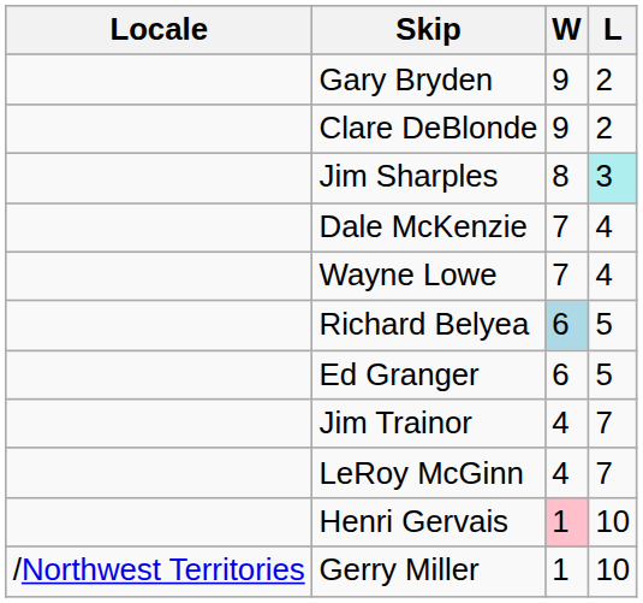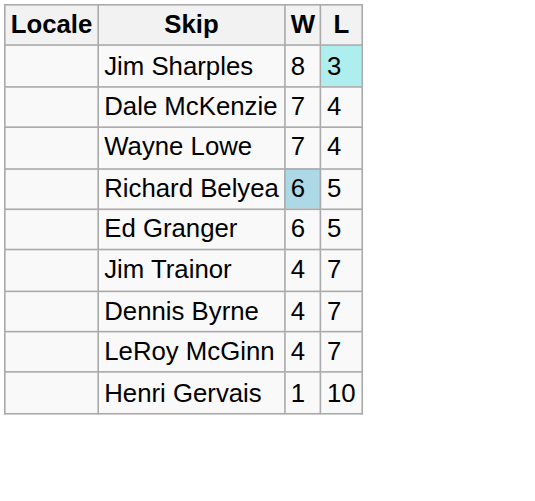- row: Gary Bryden | 9 | 2
- row: Clare DeBlonde | 9 | 2
+ row: Dennis Byrne | 4 | 7
Henri Gervais | W: pink background -> no background
- row: /Northwest Territories | Gerry Miller | 1 | 10
